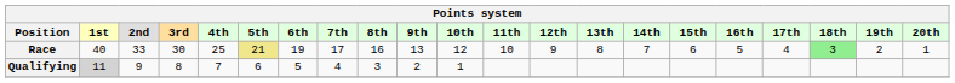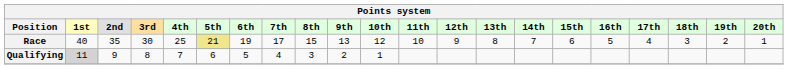Race | 2nd: 33 -> 35
Race | 8th: 16 -> 15
Race | 18th: lightgreen background -> no background
